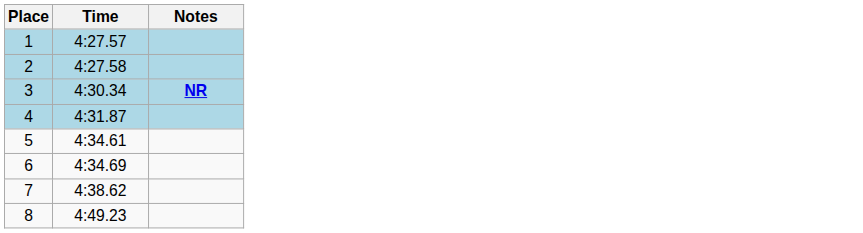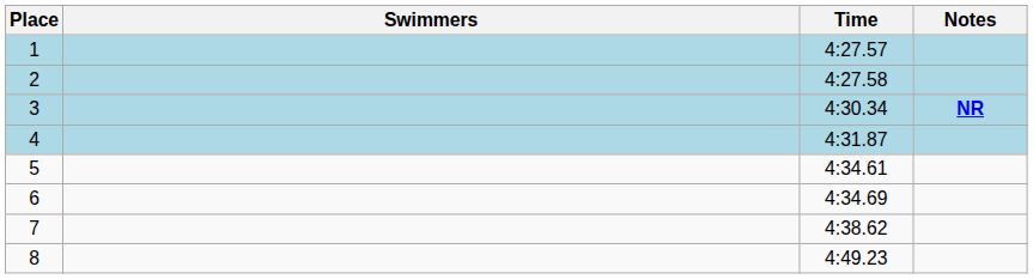+ column: Swimmers
